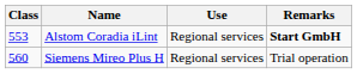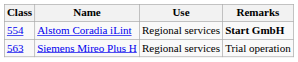Alstom Coradia iLint | Class: 553 -> 554
Siemens Mireo Plus H | Class: 560 -> 563
